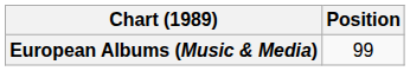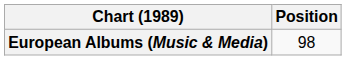European Albums (Music & Media) | Position: 99 -> 98
